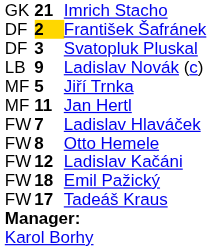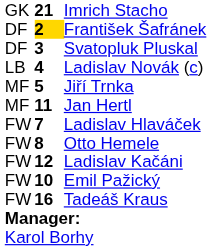Ladislav Novák (c) | column 2: 9 -> 4
Emil Pažický | column 2: 18 -> 10
Tadeáš Kraus | column 2: 17 -> 16
